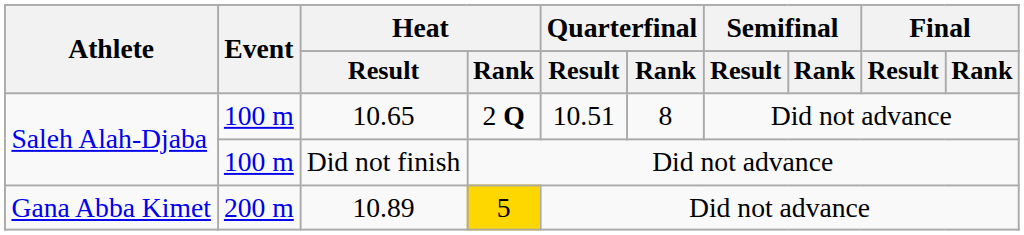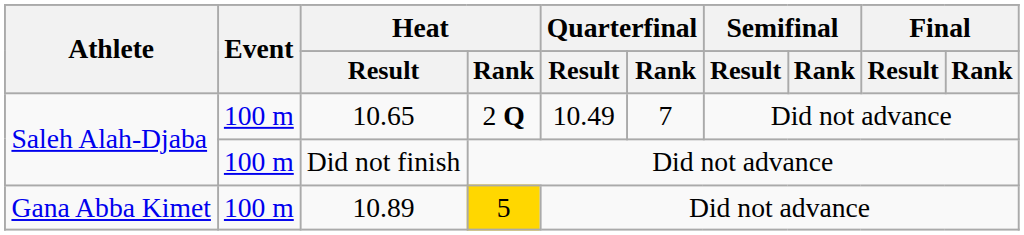10.65 | Quarterfinal / Result: 10.51 -> 10.49
10.65 | Quarterfinal / Rank: 8 -> 7
10.89 | Event: 200 m -> 100 m
